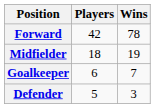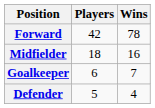Midfielder | Wins: 19 -> 16
Defender | Wins: 3 -> 4
